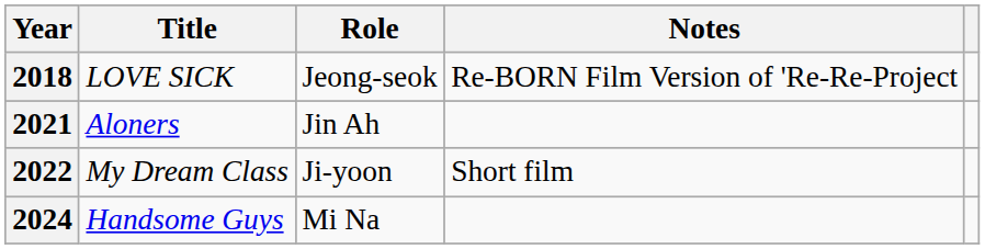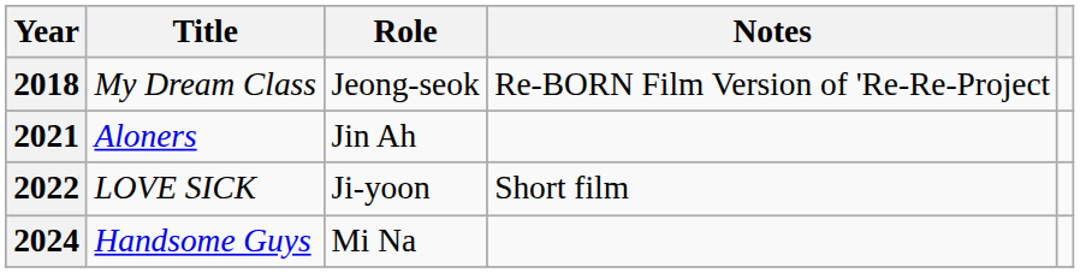2018 | Title: LOVE SICK -> My Dream Class
2022 | Title: My Dream Class -> LOVE SICK
